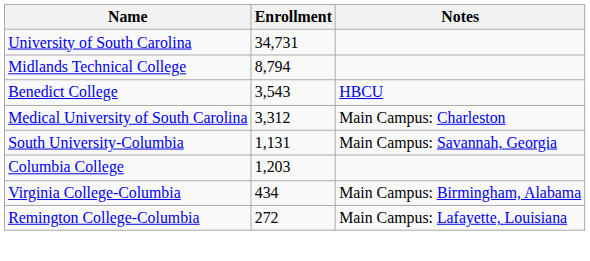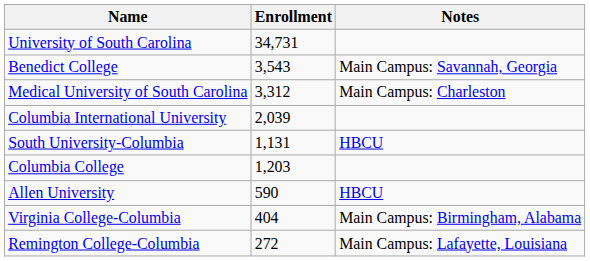- row: Midlands Technical College | 8,794
Benedict College | Notes: HBCU -> Main Campus: Savannah, Georgia
+ row: Columbia International University | 2,039
South University-Columbia | Notes: Main Campus: Savannah, Georgia -> HBCU
+ row: Allen University | 590 | HBCU
Virginia College-Columbia | Enrollment: 434 -> 404
